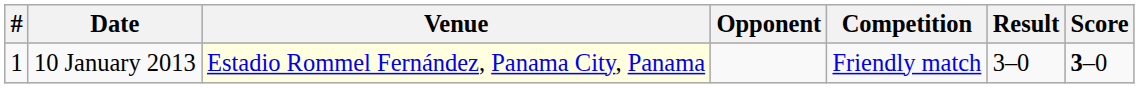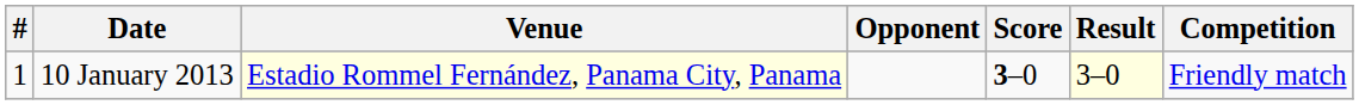columns swapped: Score <-> Competition
10 January 2013 | Result: no background -> lightyellow background
